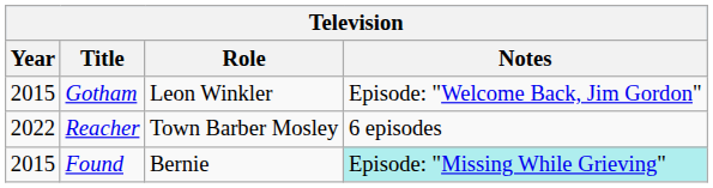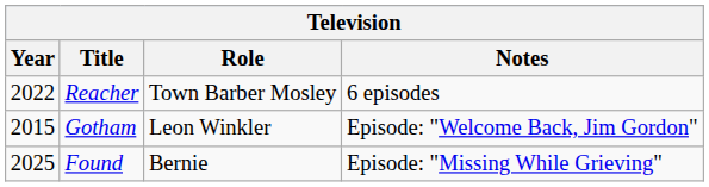rows swapped: Gotham <-> Reacher
Found | Year: 2015 -> 2025
Found | Notes: paleturquoise background -> no background
